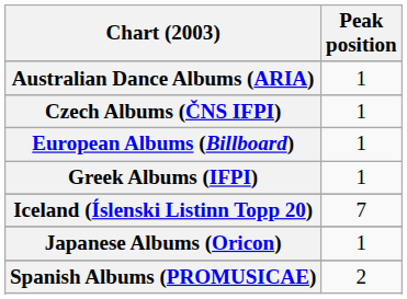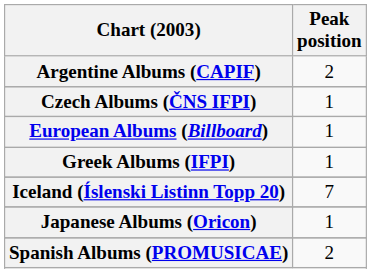+ row: Argentine Albums (CAPIF) | 2
- row: Australian Dance Albums (ARIA) | 1
